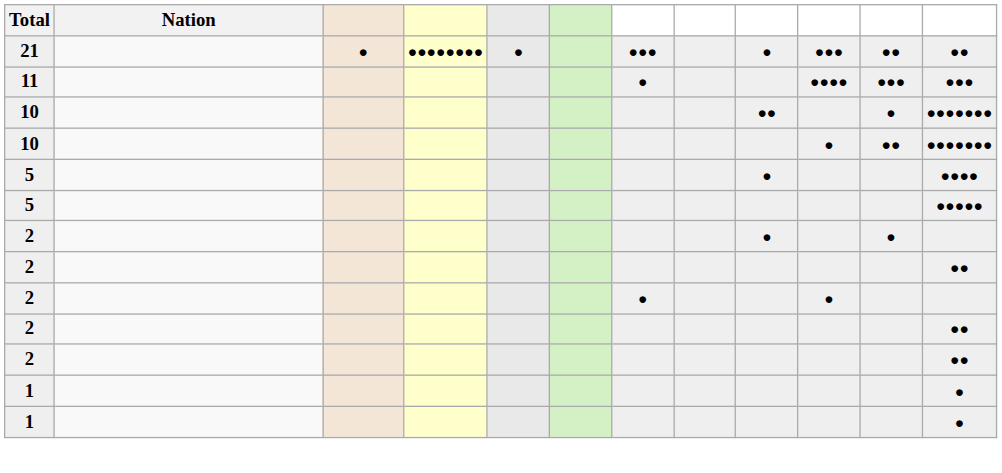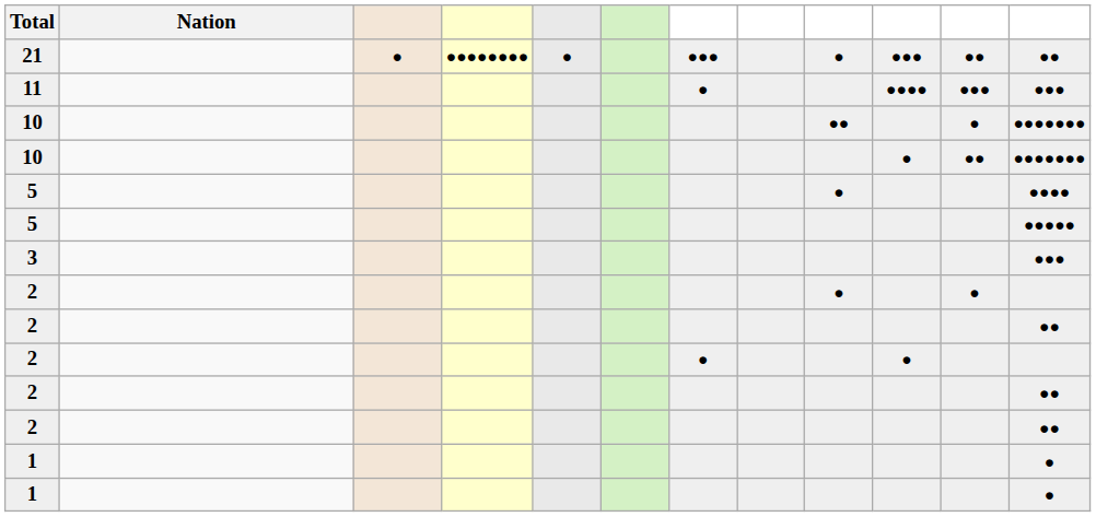+ row: 3 | ●●●
